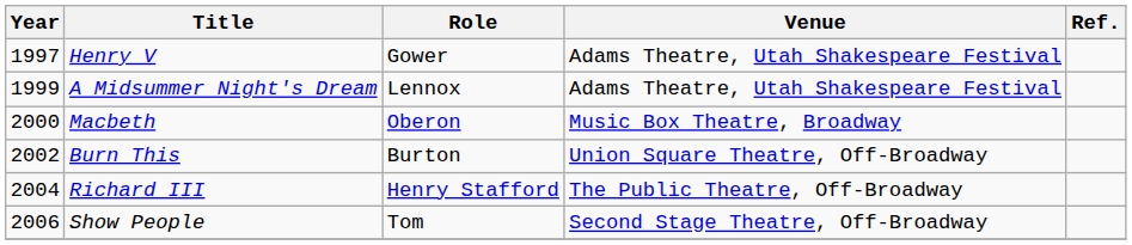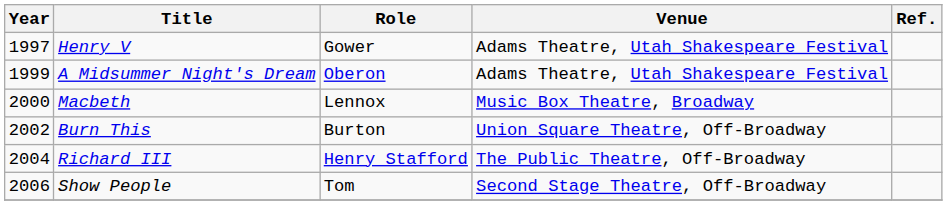A Midsummer Night's Dream | Role: Lennox -> Oberon
Macbeth | Role: Oberon -> Lennox
